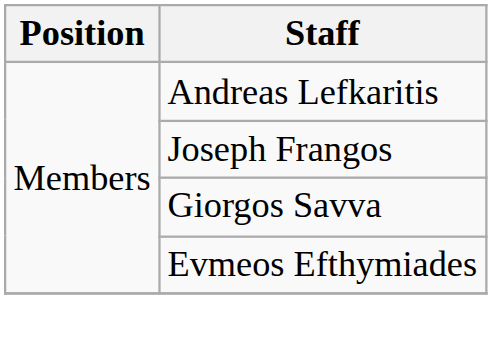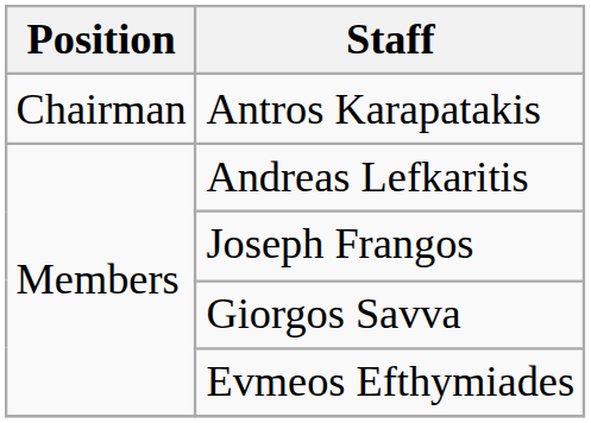+ row: Chairman | Antros Karapatakis
